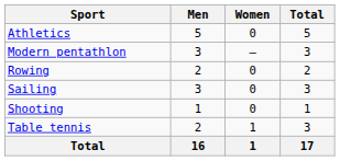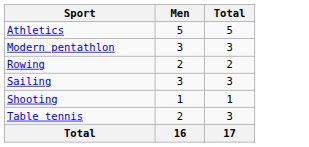- column: Women | 0 | – | 0 | 0 | 0 | 1 | 1
